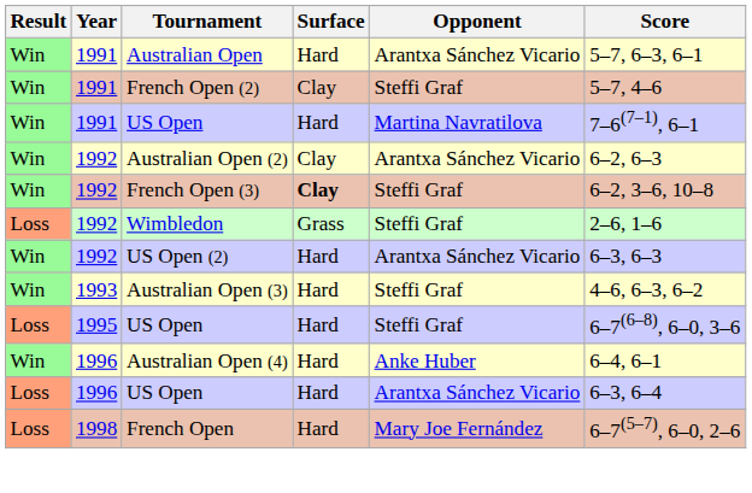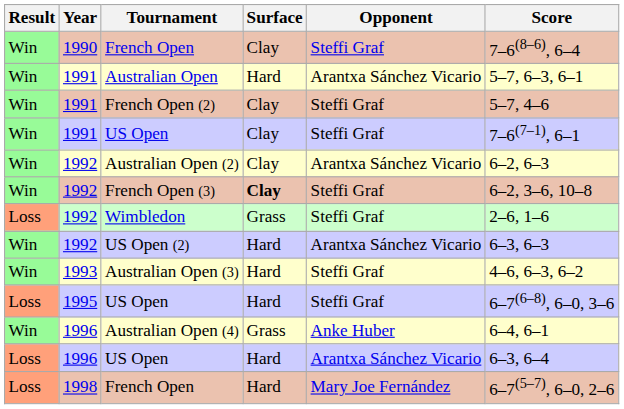+ row: Win | 1990 | French Open | Clay | Steffi Graf | 7–6(8–6), 6–4
1991 / US Open | Surface: Hard -> Clay
1991 / US Open | Opponent: Martina Navratilova -> Steffi Graf
Australian Open (4) | Surface: Hard -> Grass
